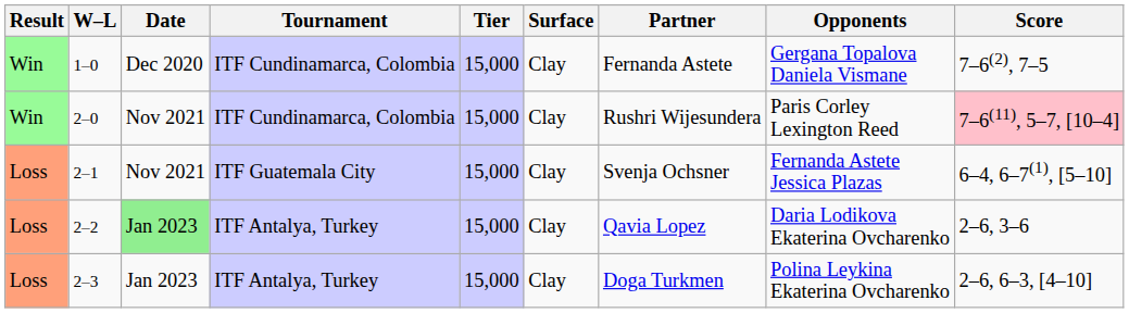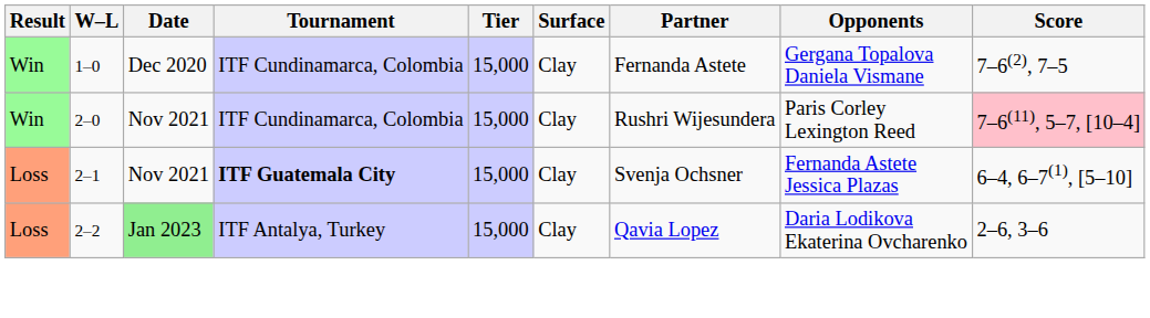2–1 | Tournament: normal -> bold
- row: Loss | 2–3 | Jan 2023 | ITF Antalya, Turkey | 15,000 | Clay | Doga Turkmen | Polina Leykina Ekaterina Ovcharenko | 2–6, 6–3, [4–10]
